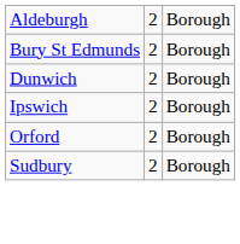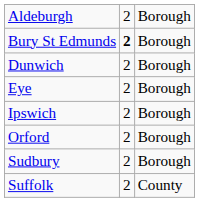Bury St Edmunds | column 2: normal -> bold
+ row: Eye | 2 | Borough
+ row: Suffolk | 2 | County
